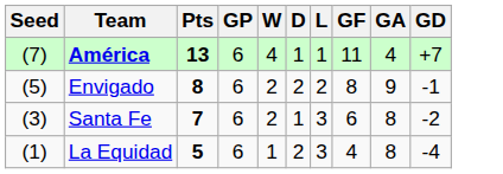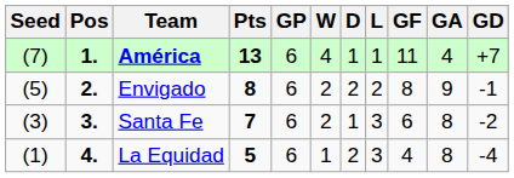+ column: Pos | 1. | 2. | 3. | 4.
